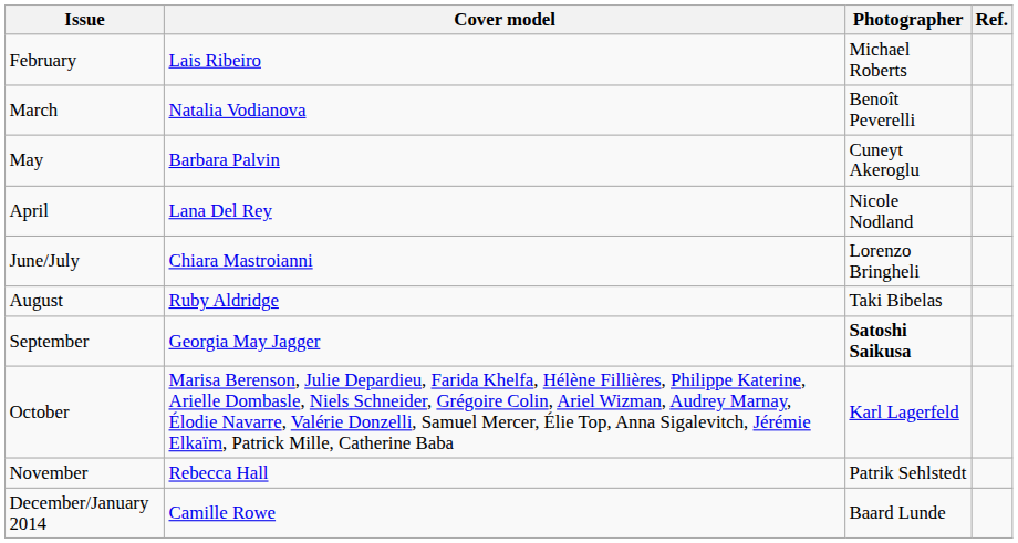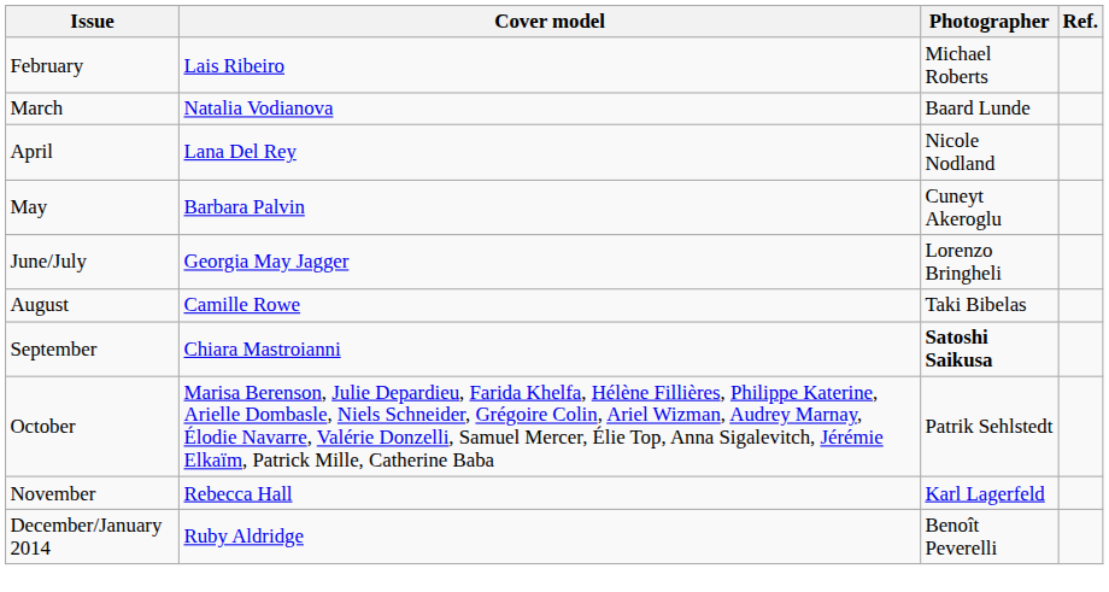March | Photographer: Benoît Peverelli -> Baard Lunde
rows swapped: April <-> May
June/July | Cover model: Chiara Mastroianni -> Georgia May Jagger
August | Cover model: Ruby Aldridge -> Camille Rowe
September | Cover model: Georgia May Jagger -> Chiara Mastroianni
October | Photographer: Karl Lagerfeld -> Patrik Sehlstedt
November | Photographer: Patrik Sehlstedt -> Karl Lagerfeld
December/January 2014 | Cover model: Camille Rowe -> Ruby Aldridge
December/January 2014 | Photographer: Baard Lunde -> Benoît Peverelli
